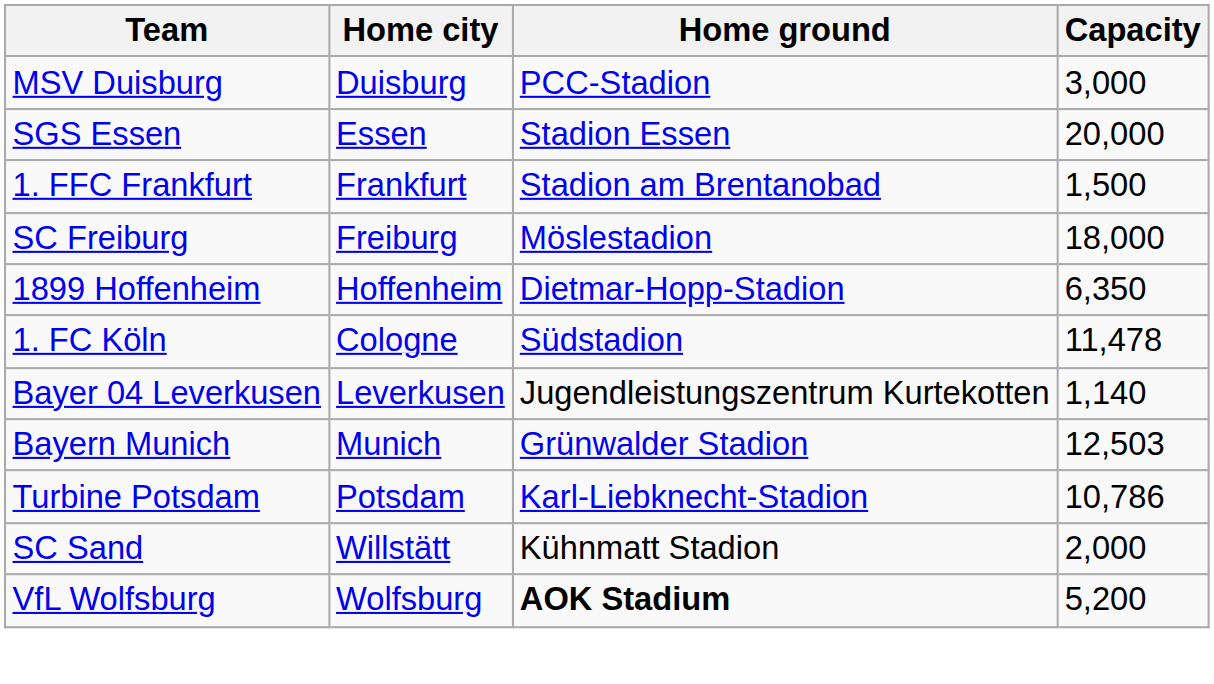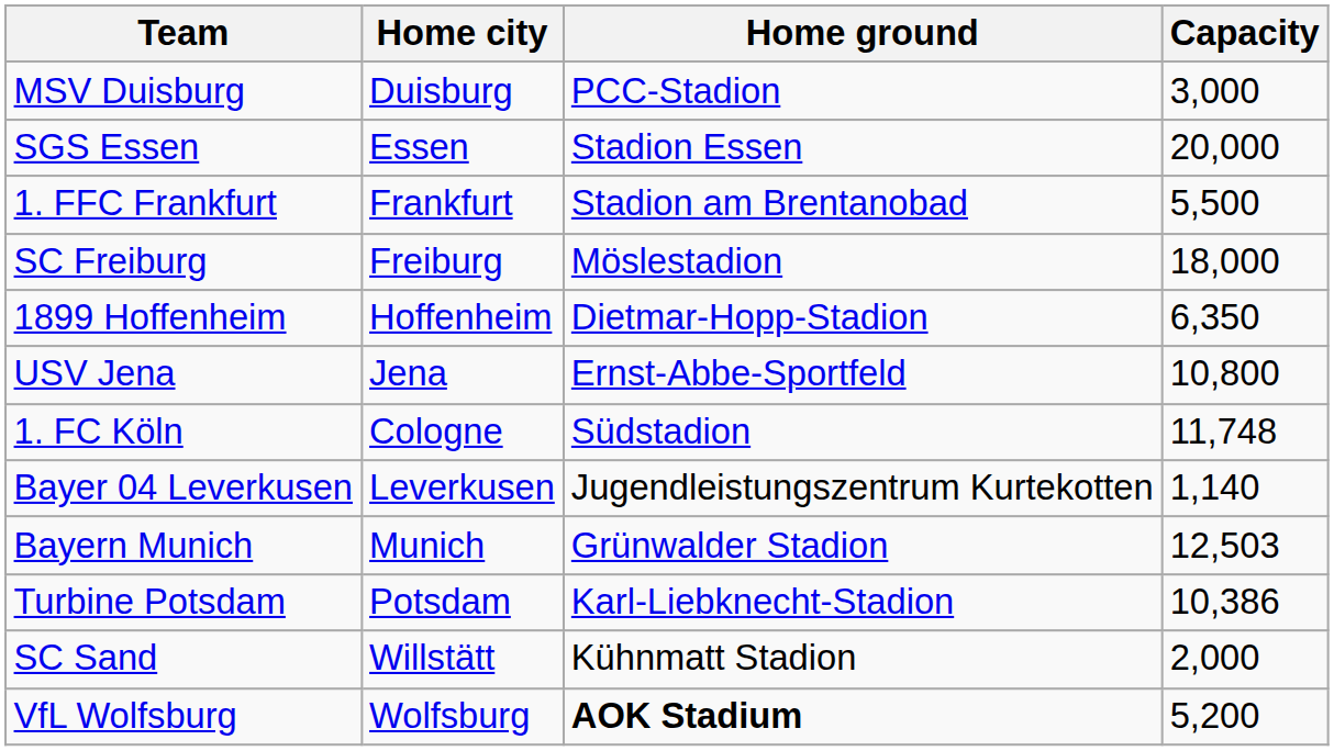1. FFC Frankfurt | Capacity: 1,500 -> 5,500
+ row: USV Jena | Jena | Ernst-Abbe-Sportfeld | 10,800
1. FC Köln | Capacity: 11,478 -> 11,748
Turbine Potsdam | Capacity: 10,786 -> 10,386
